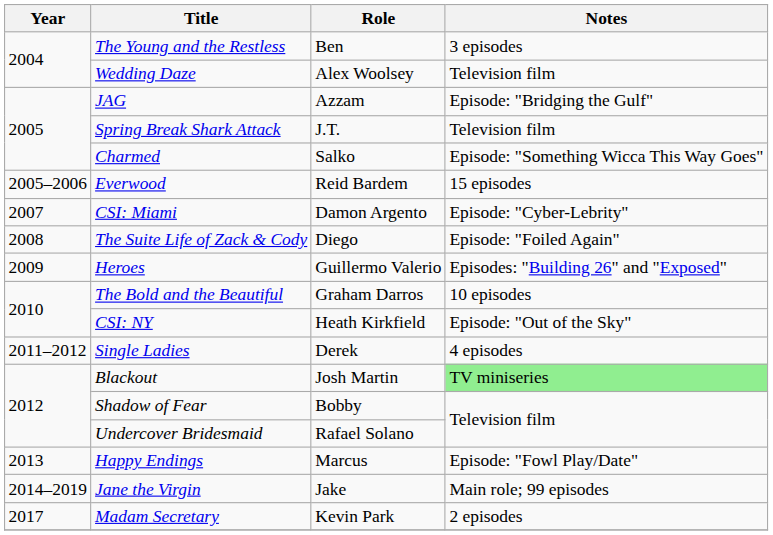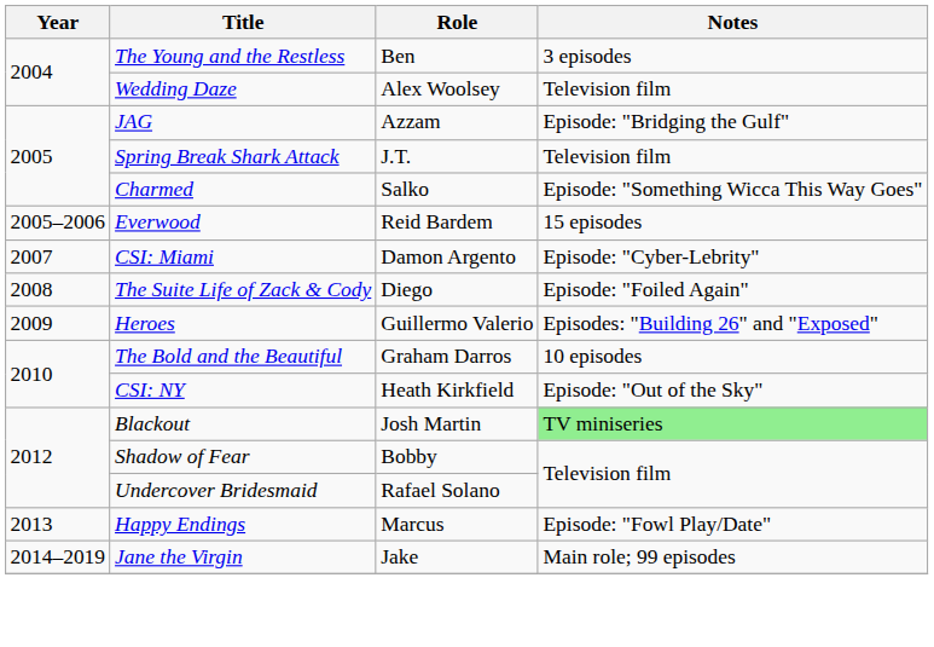- row: 2011–2012 | Single Ladies | Derek | 4 episodes
- row: 2017 | Madam Secretary | Kevin Park | 2 episodes
